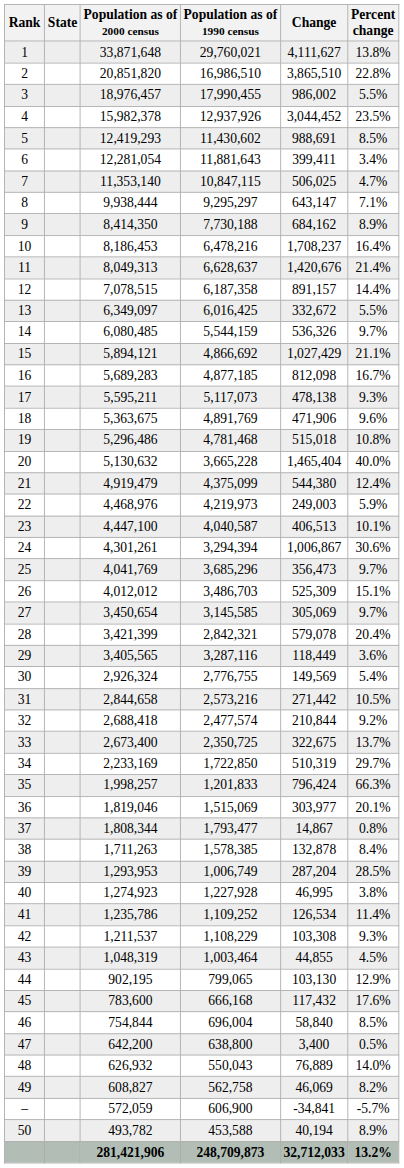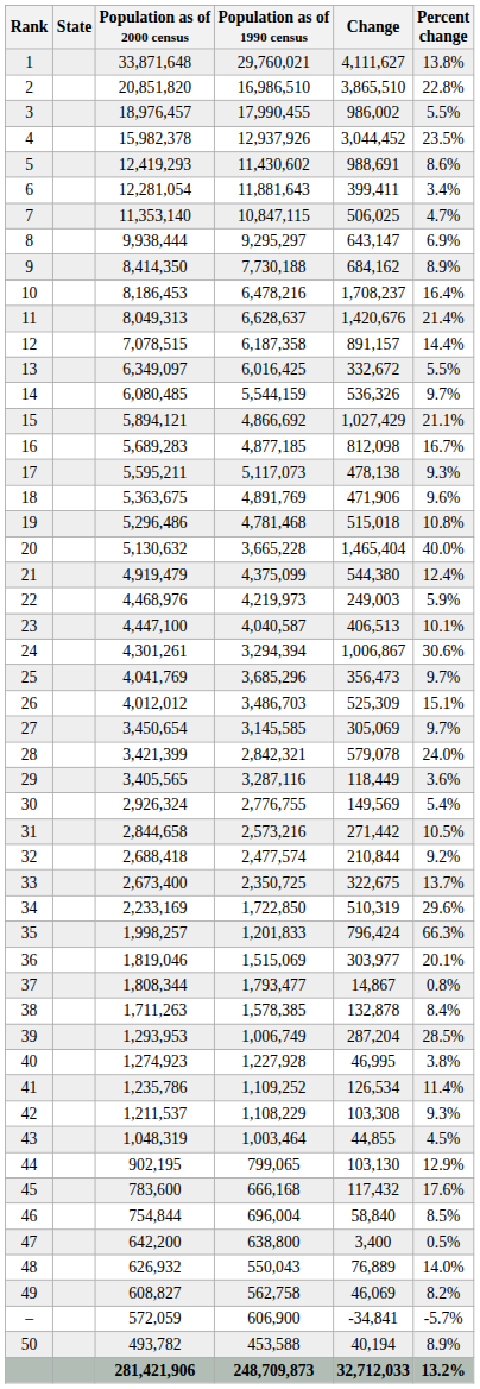5 | Percent change: 8.5% -> 8.6%
8 | Percent change: 7.1% -> 6.9%
28 | Percent change: 20.4% -> 24.0%
34 | Percent change: 29.7% -> 29.6%
